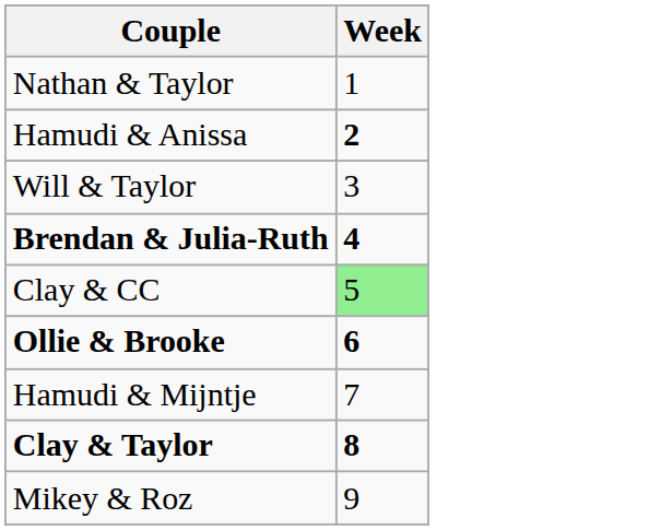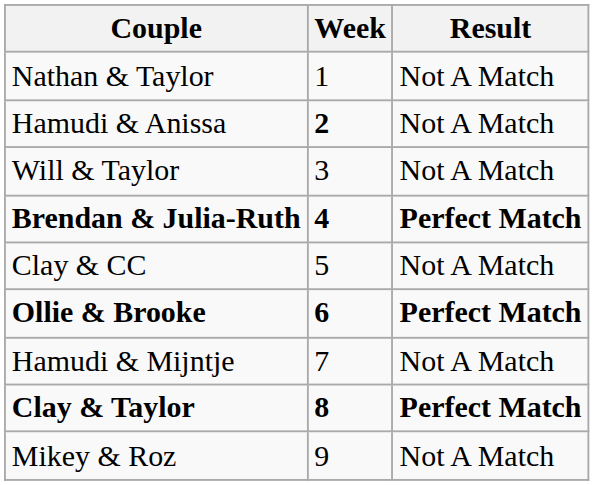+ column: Result | Not A Match | Not A Match | Not A Match | Perfect Match | Not A Match | Perfect Match | Not A Match | Perfect Match | Not A Match
Clay & CC | Week: lightgreen background -> no background
